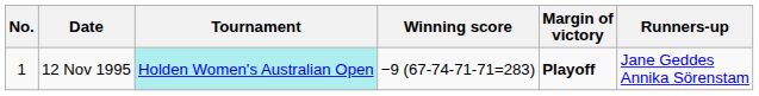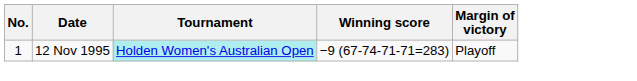- column: Runners-up | Jane Geddes Annika Sörenstam
12 Nov 1995 | Margin of victory: bold -> normal
